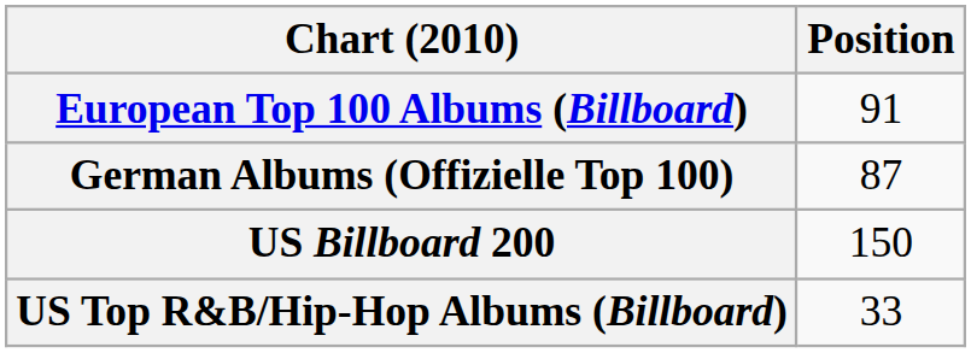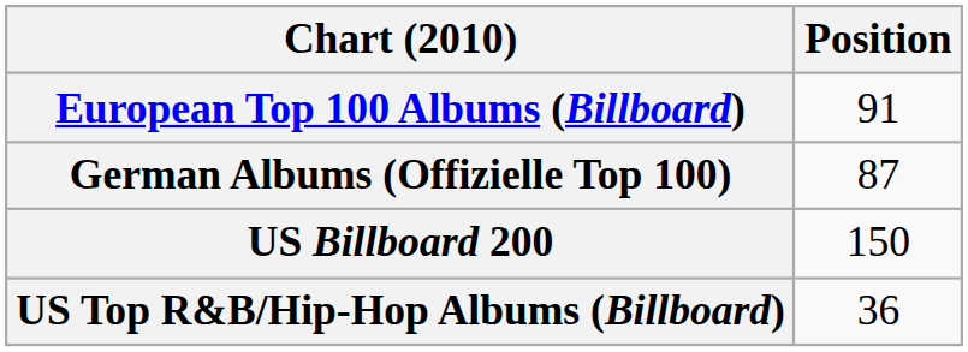US Top R&B/Hip-Hop Albums (Billboard) | Position: 33 -> 36
